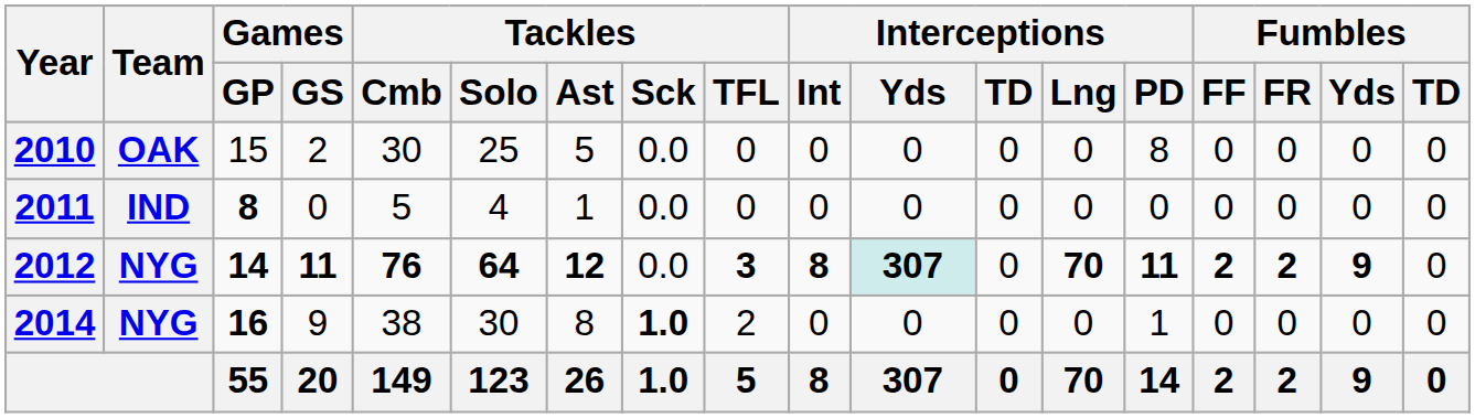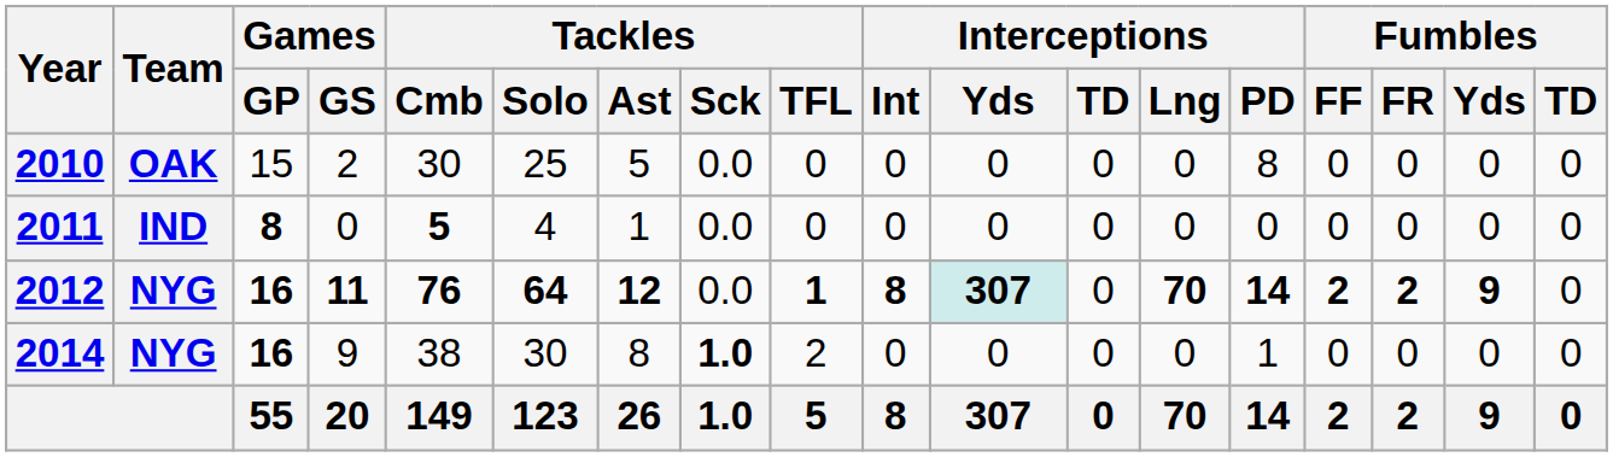2011 | Tackles / Cmb: normal -> bold
2012 | Games / GP: 14 -> 16
2012 | Tackles / TFL: 3 -> 1
2012 | Interceptions / PD: 11 -> 14
